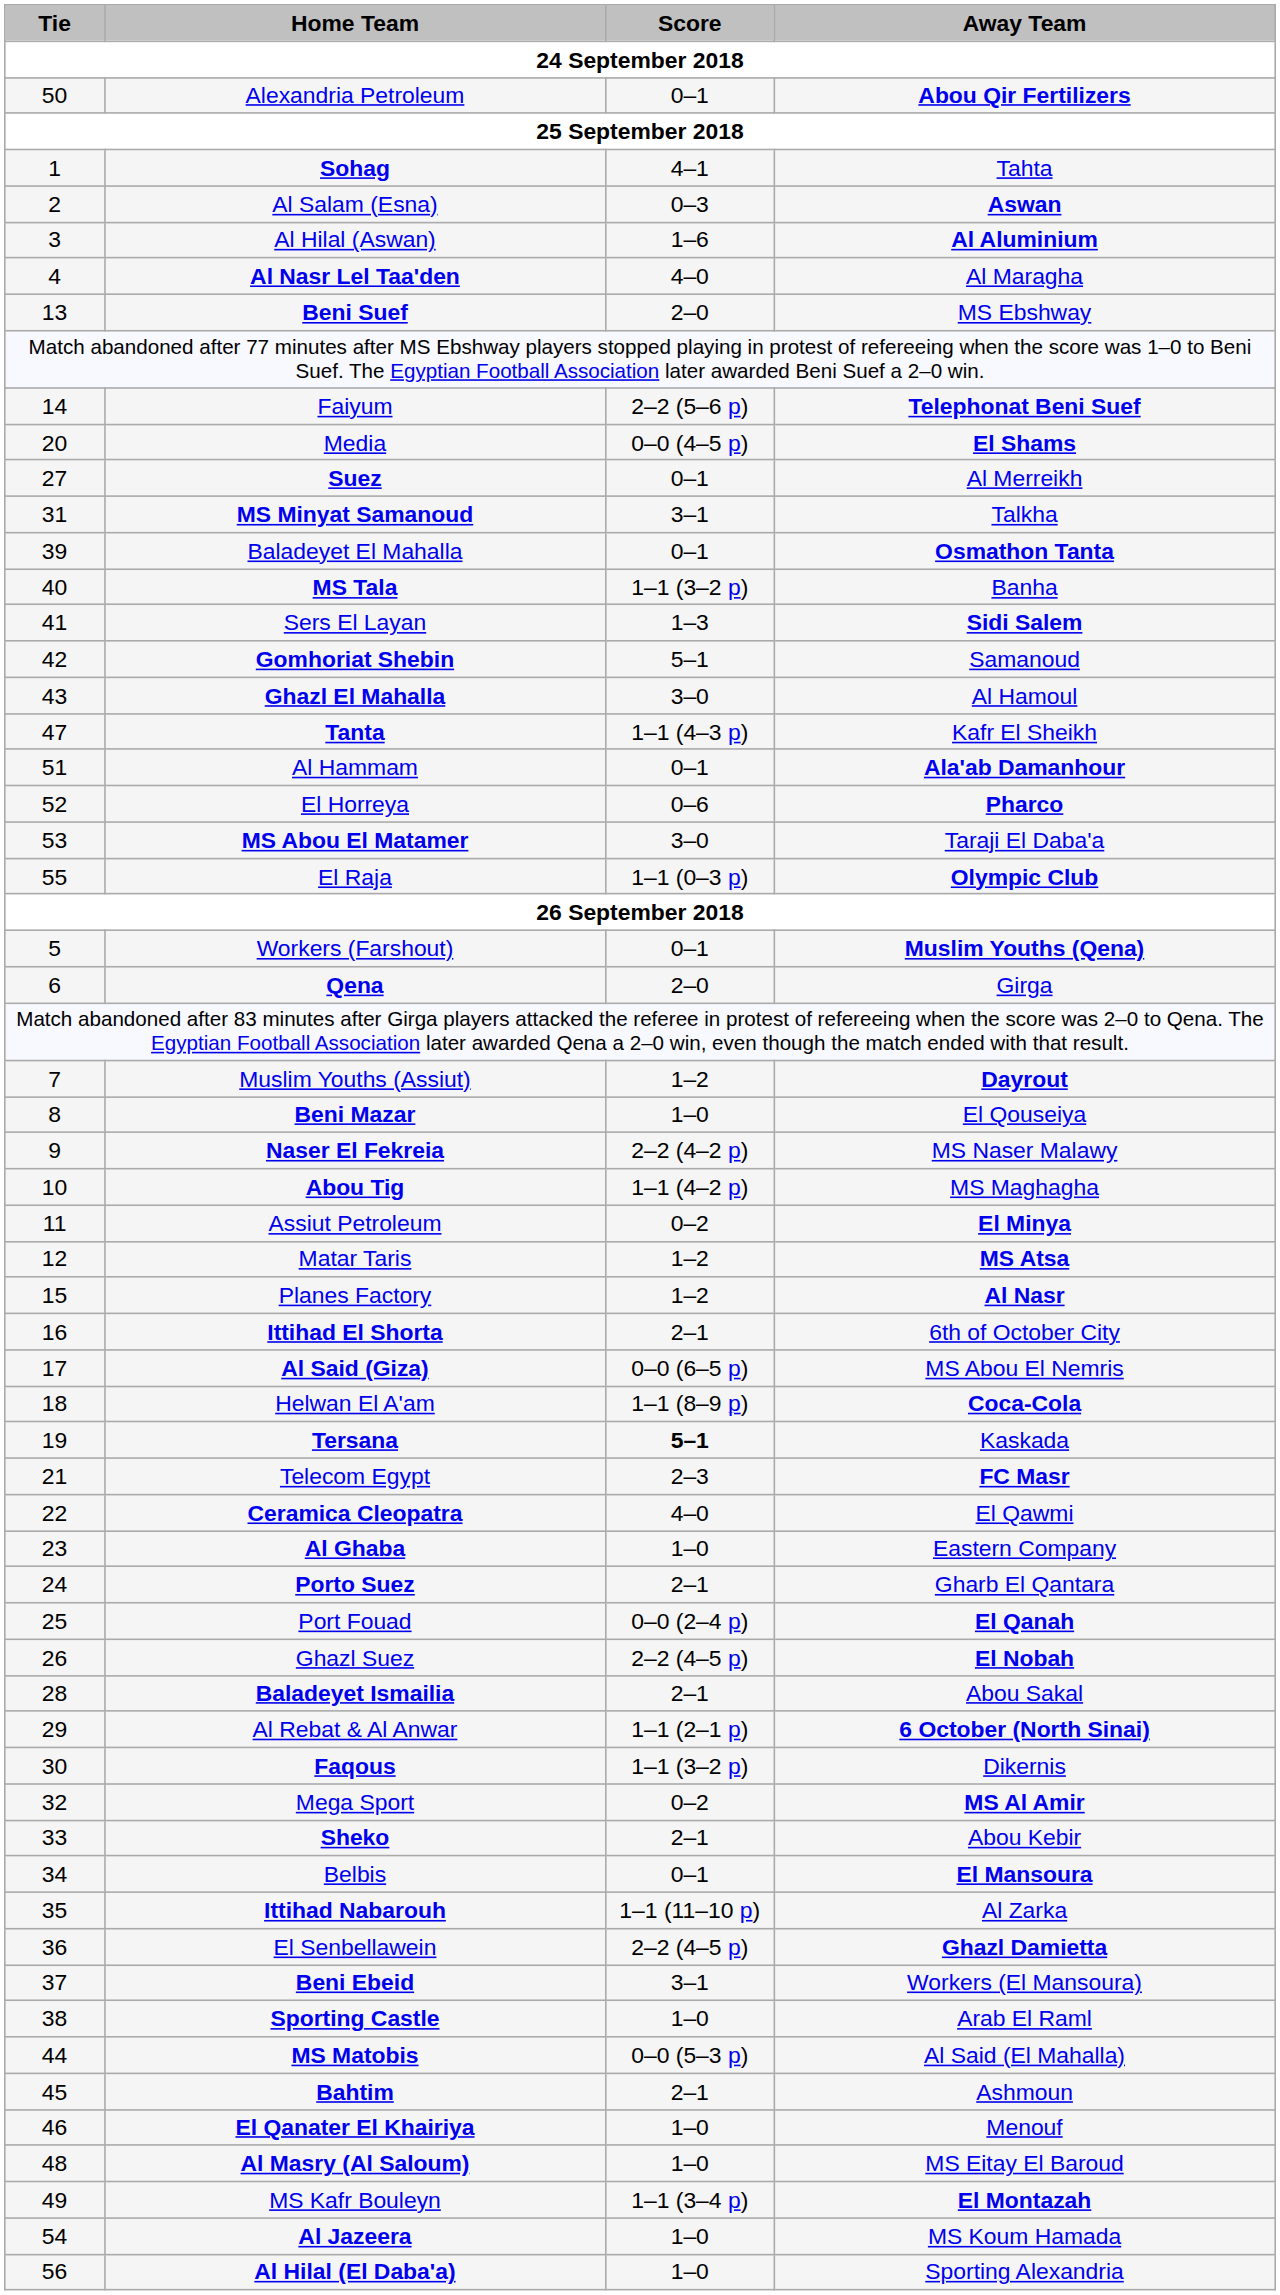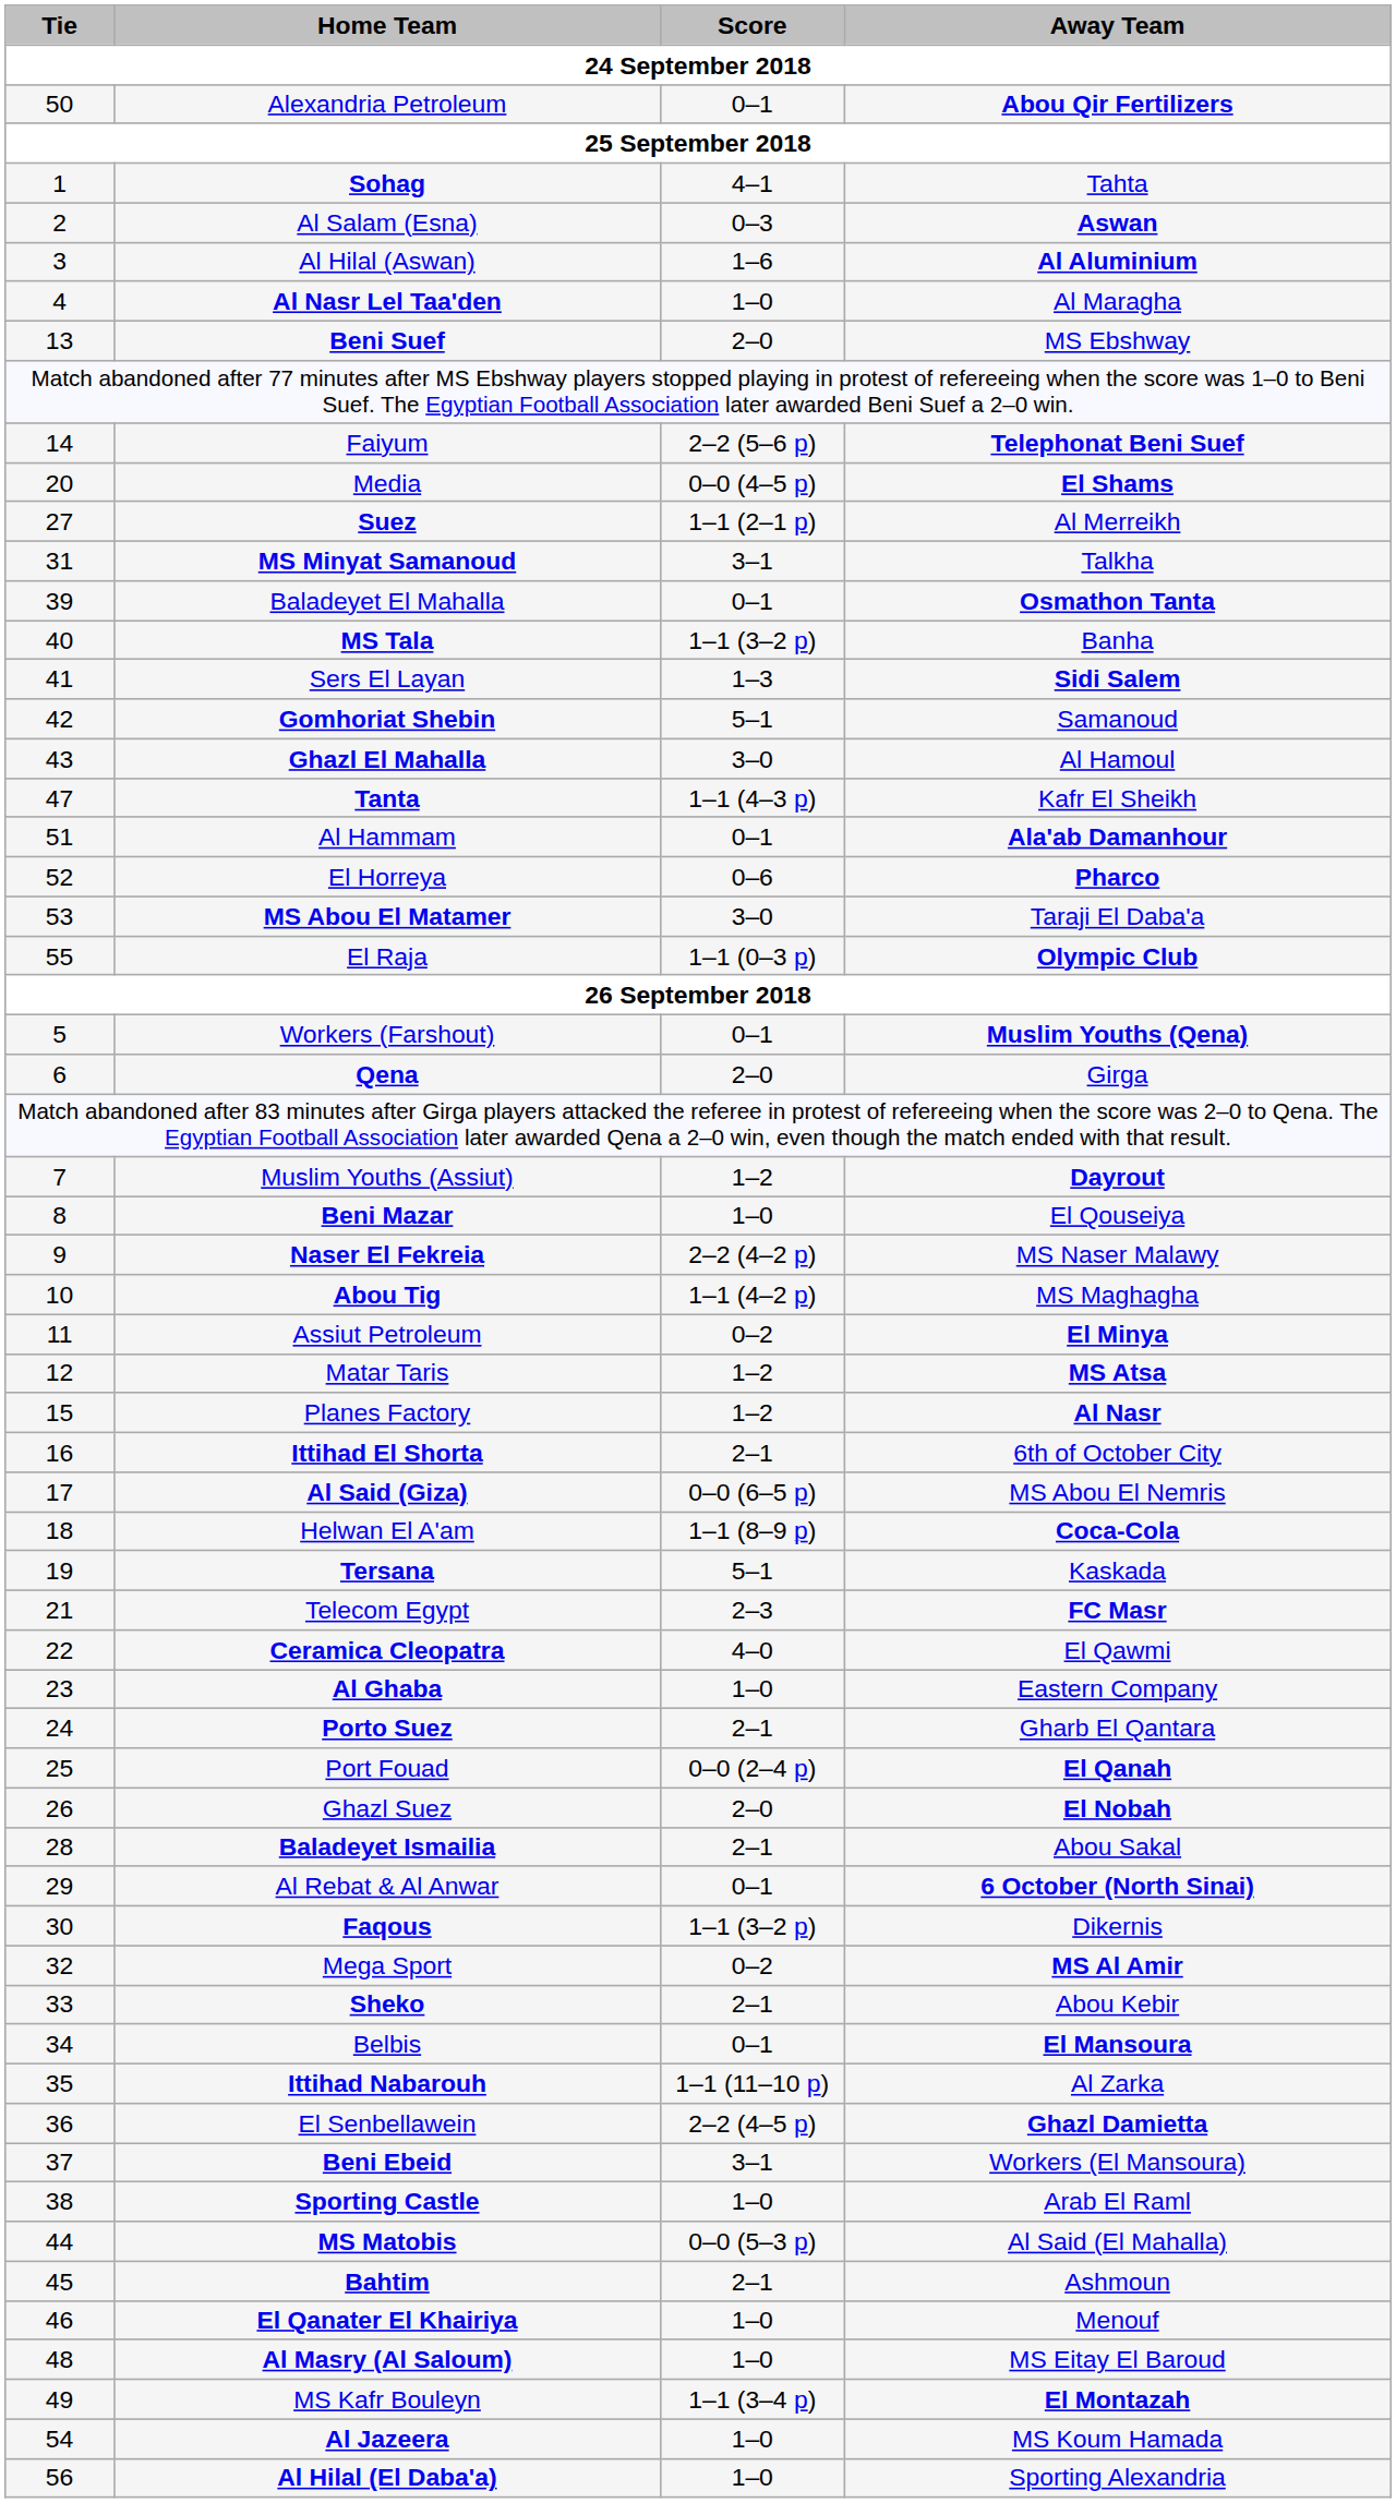Al Nasr Lel Taa'den | Score: 4–0 -> 1–0
Suez | Score: 0–1 -> 1–1 (2–1 p)
Tersana | Score: bold -> normal
Ghazl Suez | Score: 2–2 (4–5 p) -> 2–0
Al Rebat & Al Anwar | Score: 1–1 (2–1 p) -> 0–1
